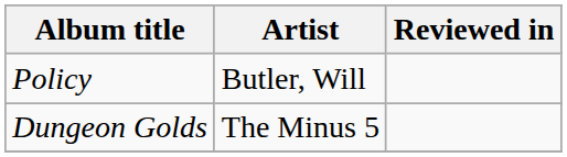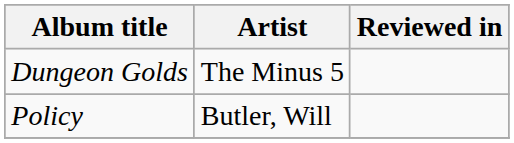rows swapped: Dungeon Golds <-> Policy
